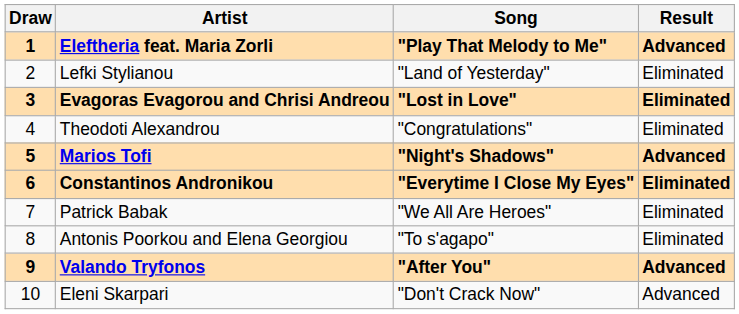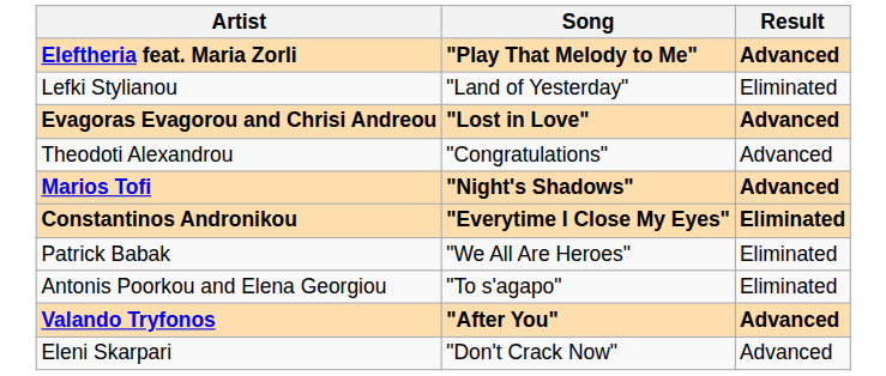- column: Draw | 1 | 2 | 3 | 4 | 5 | 6 | 7 | 8 | 9 | 10
Evagoras Evagorou and Chrisi Andreou | Result: Eliminated -> Advanced
Theodoti Alexandrou | Result: Eliminated -> Advanced
